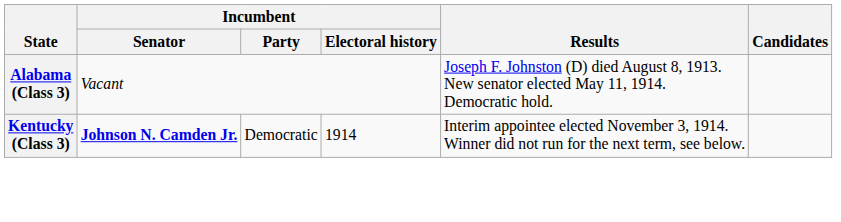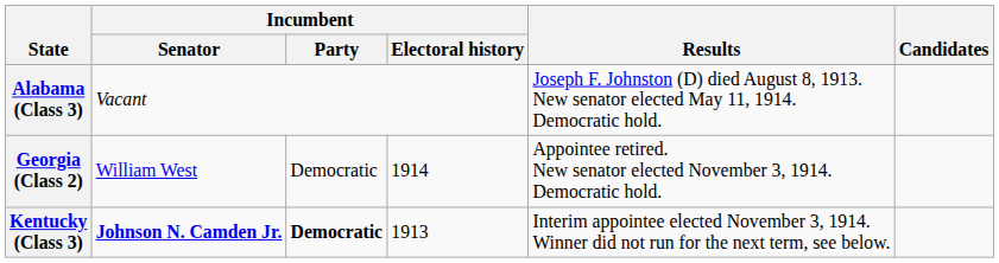+ row: Georgia (Class 2) | William West | Democratic | 1914 | Appointee retired. New senator elected November 3, 1914. Democratic hold.
Kentucky (Class 3) | Incumbent / Party: normal -> bold
Kentucky (Class 3) | Incumbent / Electoral history: 1914 -> 1913
